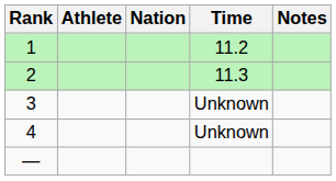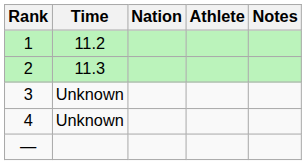columns swapped: Athlete <-> Time
